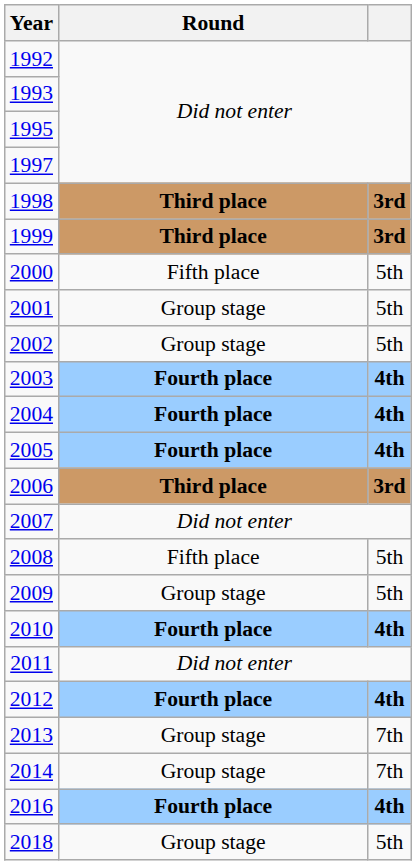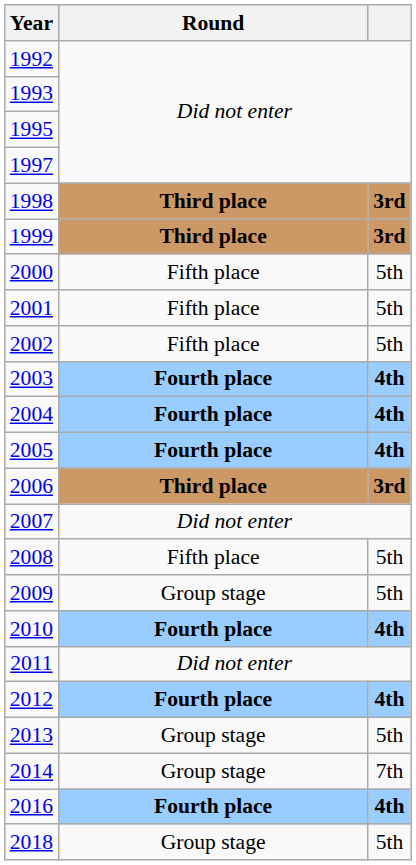2001 | Round: Group stage -> Fifth place
2002 | Round: Group stage -> Fifth place
2013 | column 3: 7th -> 5th
